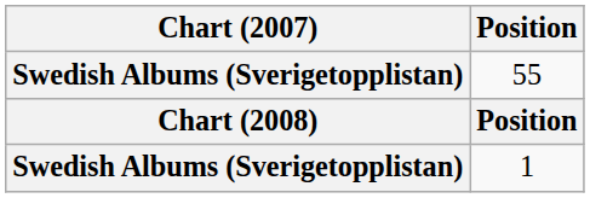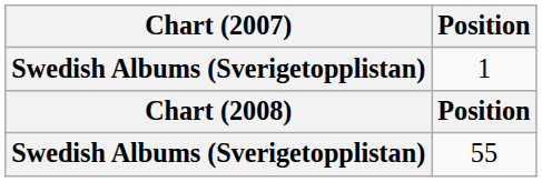rows swapped: 1 <-> 55
